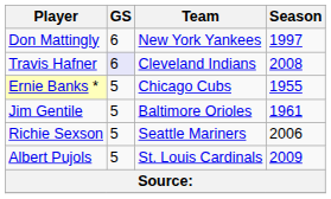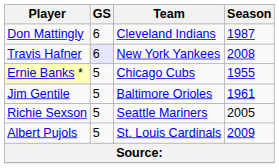Don Mattingly | Team: New York Yankees -> Cleveland Indians
Don Mattingly | Season: 1997 -> 1987
Travis Hafner | Team: Cleveland Indians -> New York Yankees
Richie Sexson | Season: 2006 -> 2005
